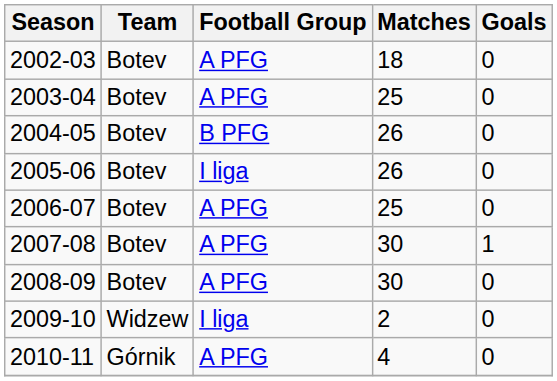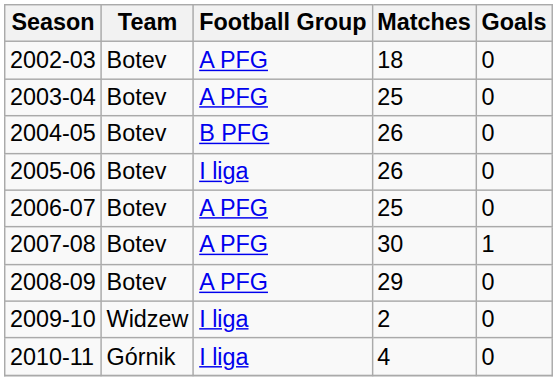2008-09 | Matches: 30 -> 29
2010-11 | Football Group: A PFG -> I liga
